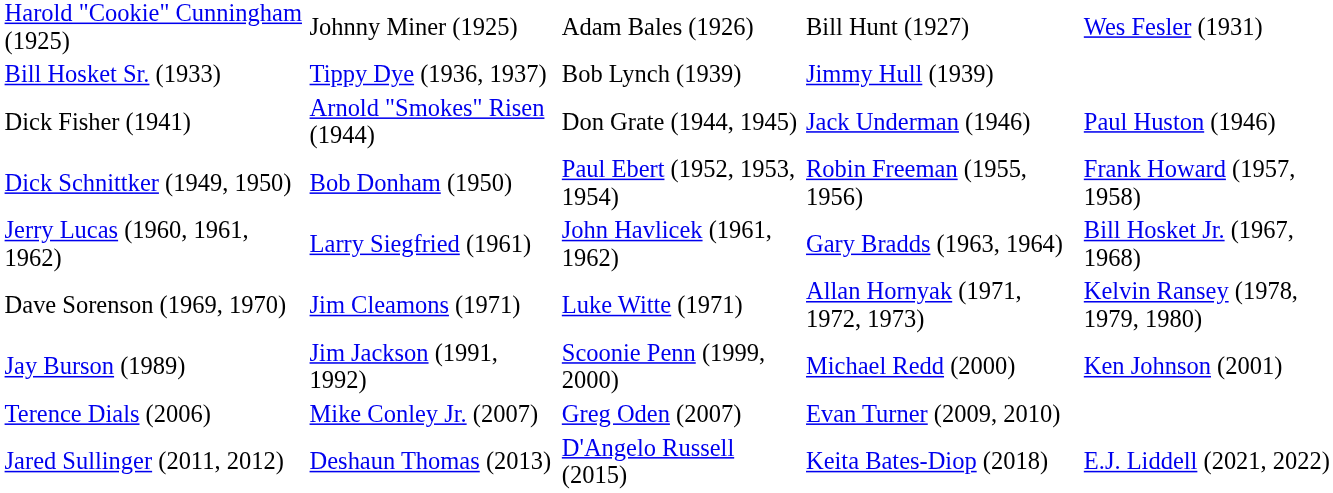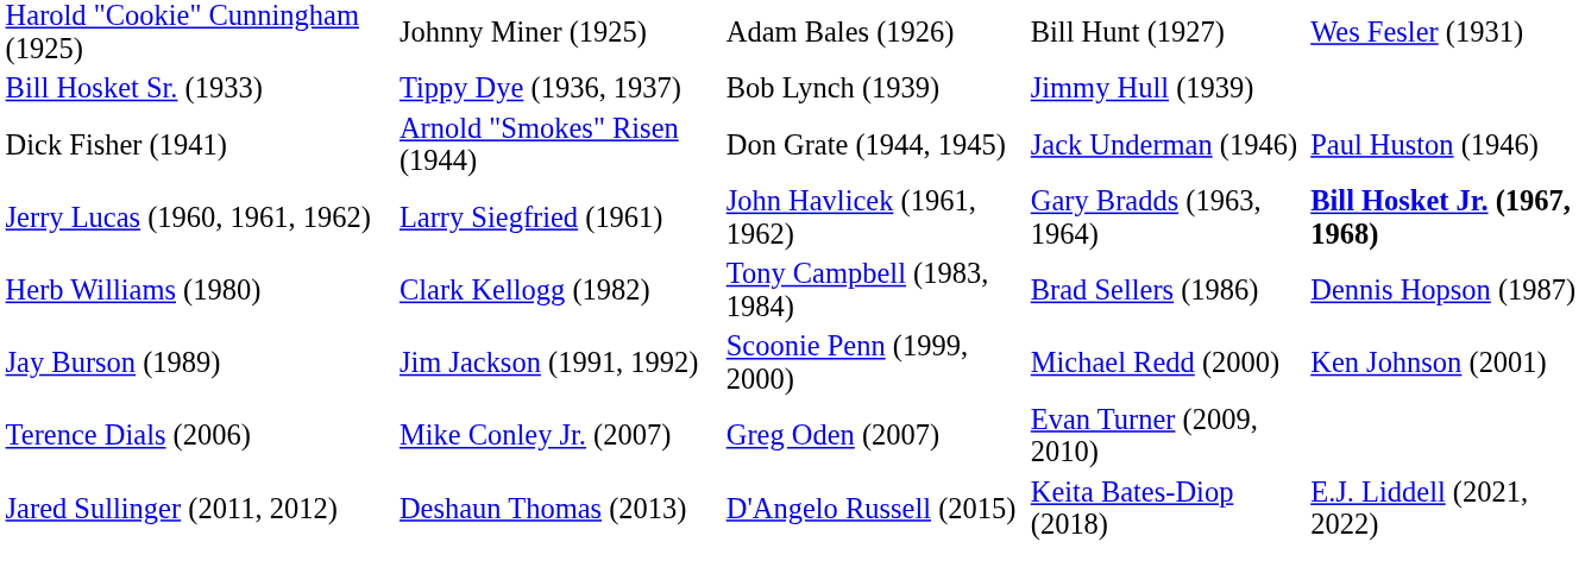- row: Dick Schnittker (1949, 1950) | Bob Donham (1950) | Paul Ebert (1952, 1953, 1954) | Robin Freeman (1955, 1956) | Frank Howard (1957, 1958)
Jerry Lucas (1960, 1961, 1962) | column 5: normal -> bold
- row: Dave Sorenson (1969, 1970) | Jim Cleamons (1971) | Luke Witte (1971) | Allan Hornyak (1971, 1972, 1973) | Kelvin Ransey (1978, 1979, 1980)
+ row: Herb Williams (1980) | Clark Kellogg (1982) | Tony Campbell (1983, 1984) | Brad Sellers (1986) | Dennis Hopson (1987)
